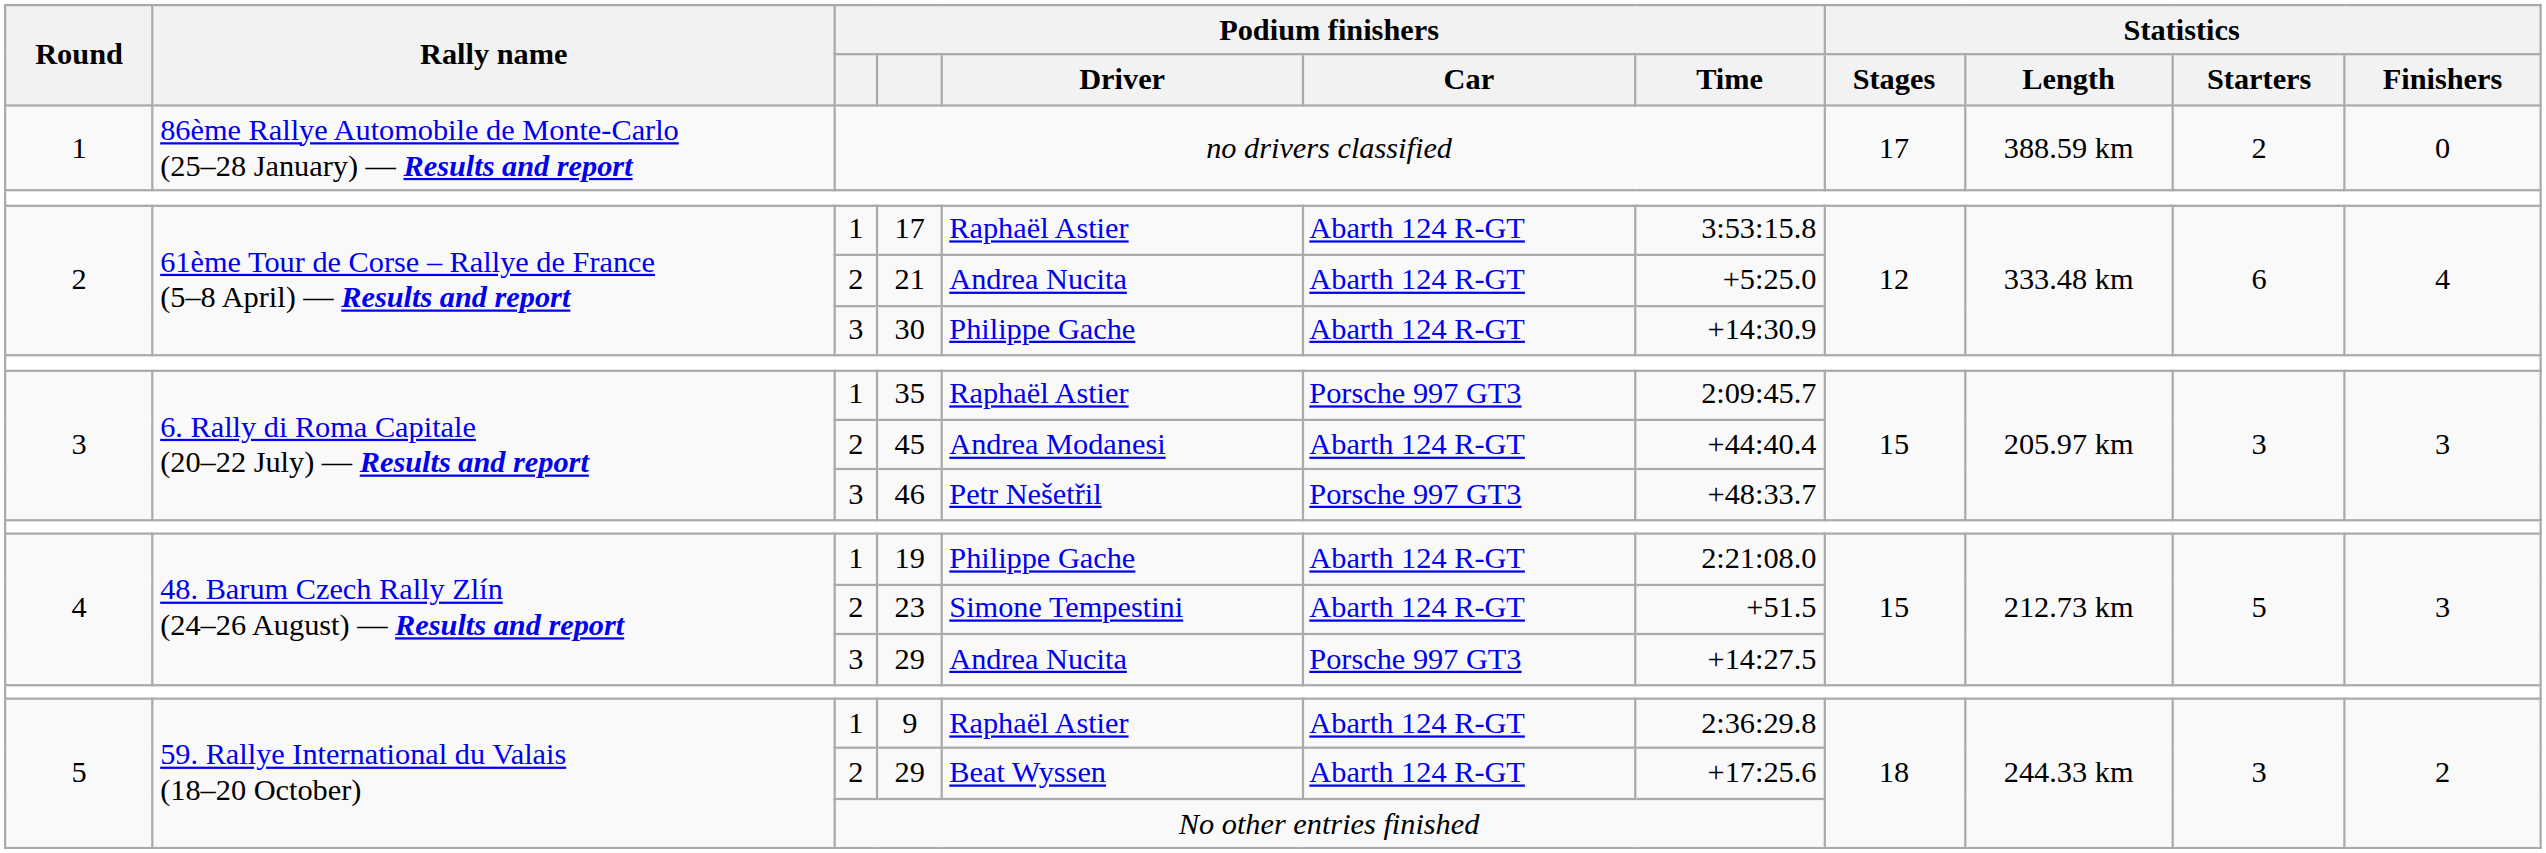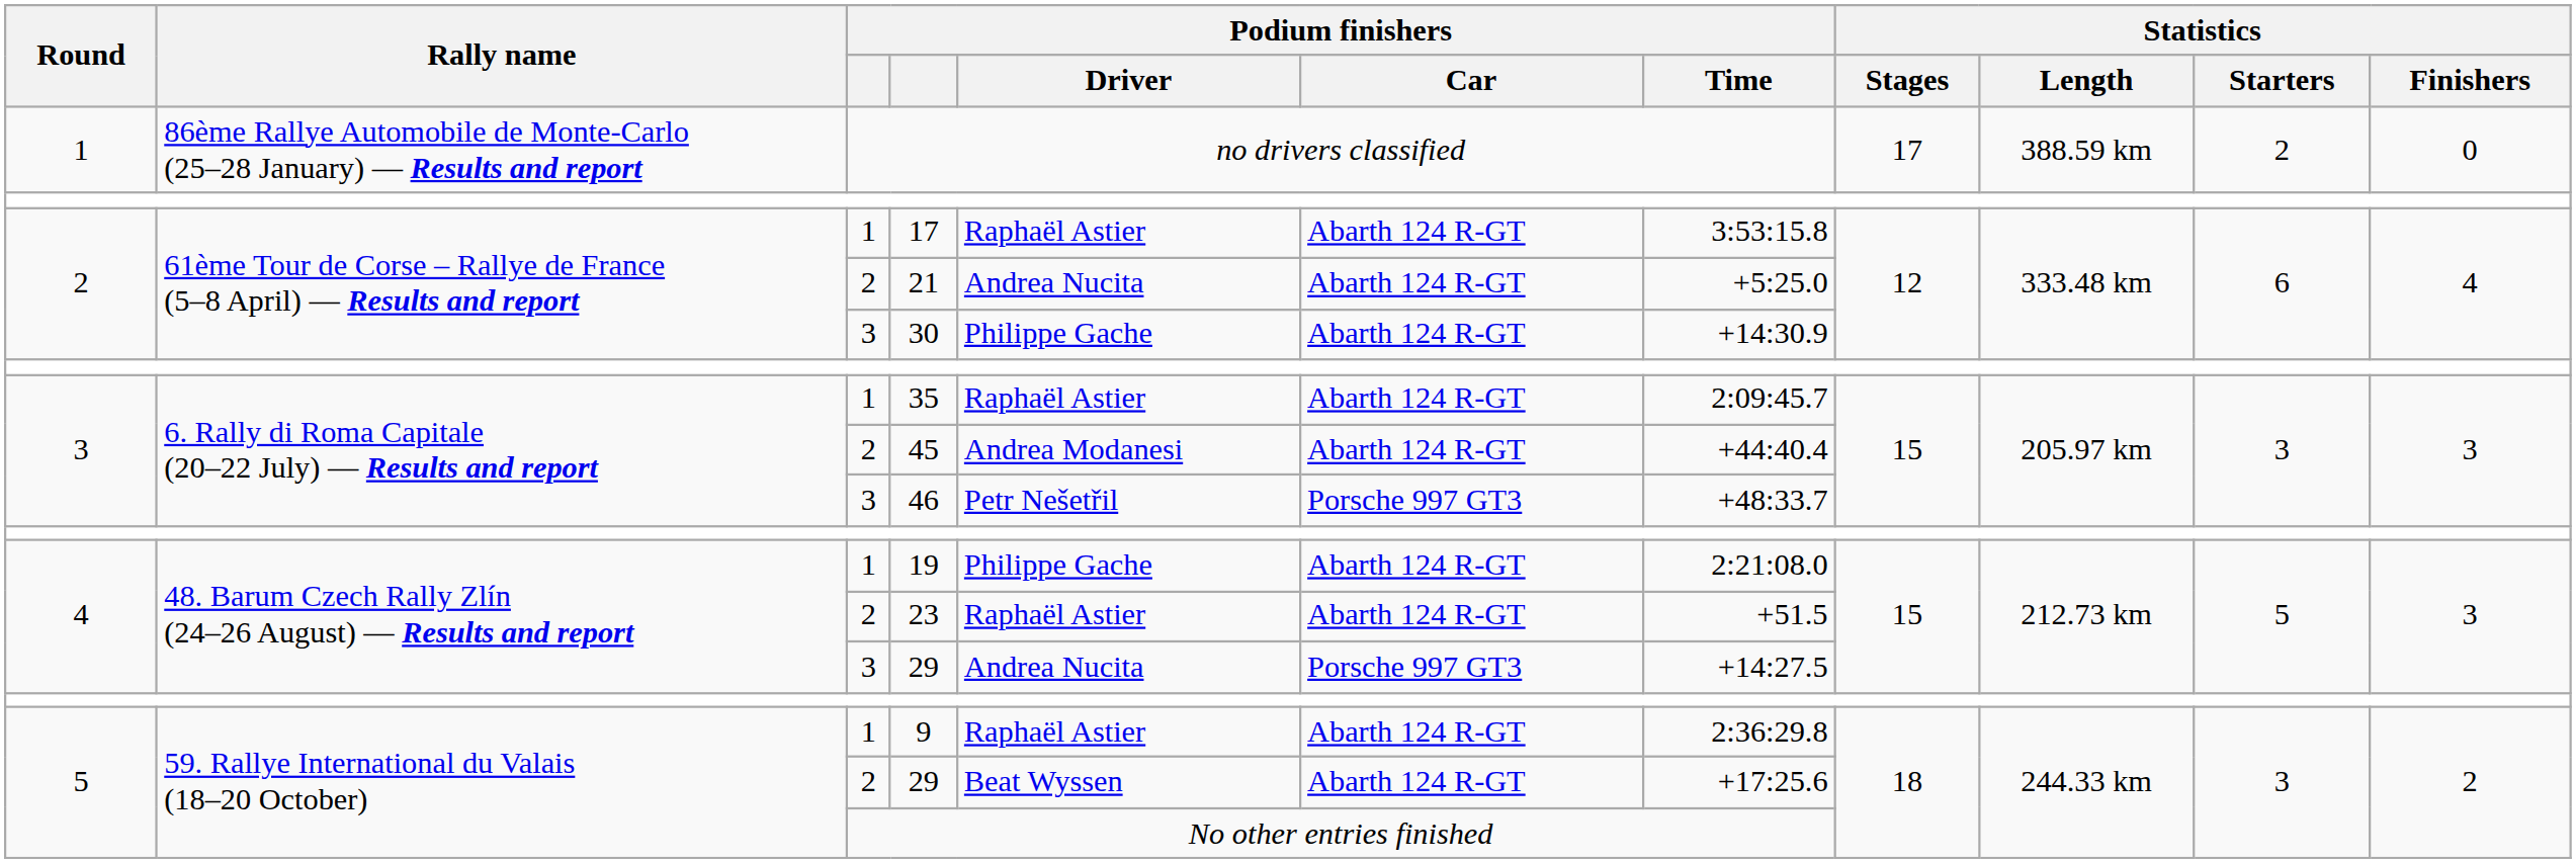35 | Podium finishers / Car: Porsche 997 GT3 -> Abarth 124 R-GT
23 | Podium finishers / Driver: Simone Tempestini -> Raphaël Astier
